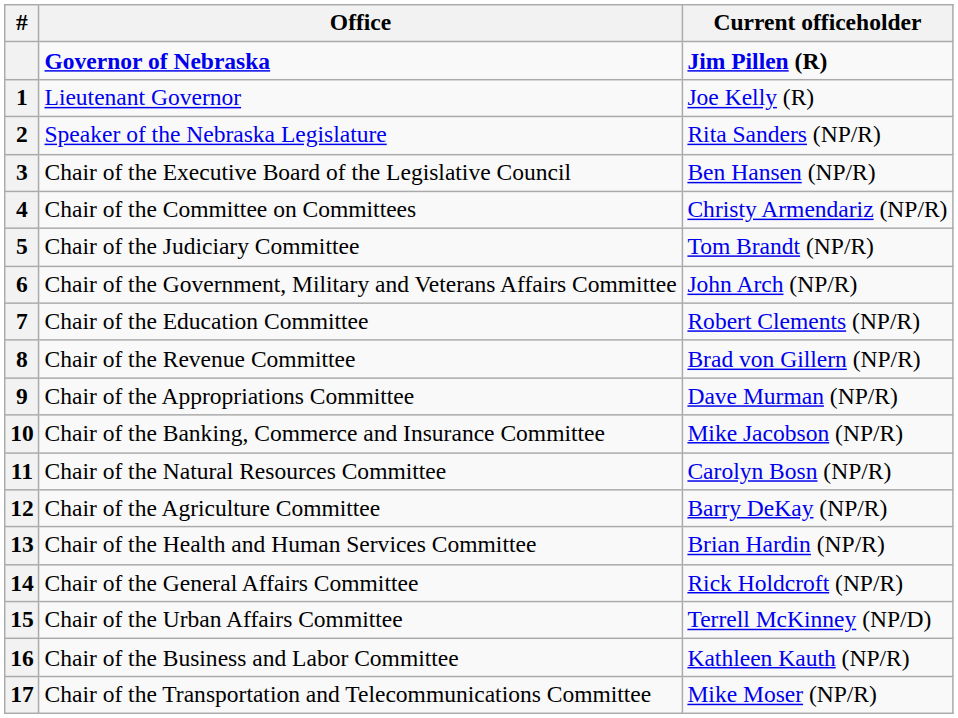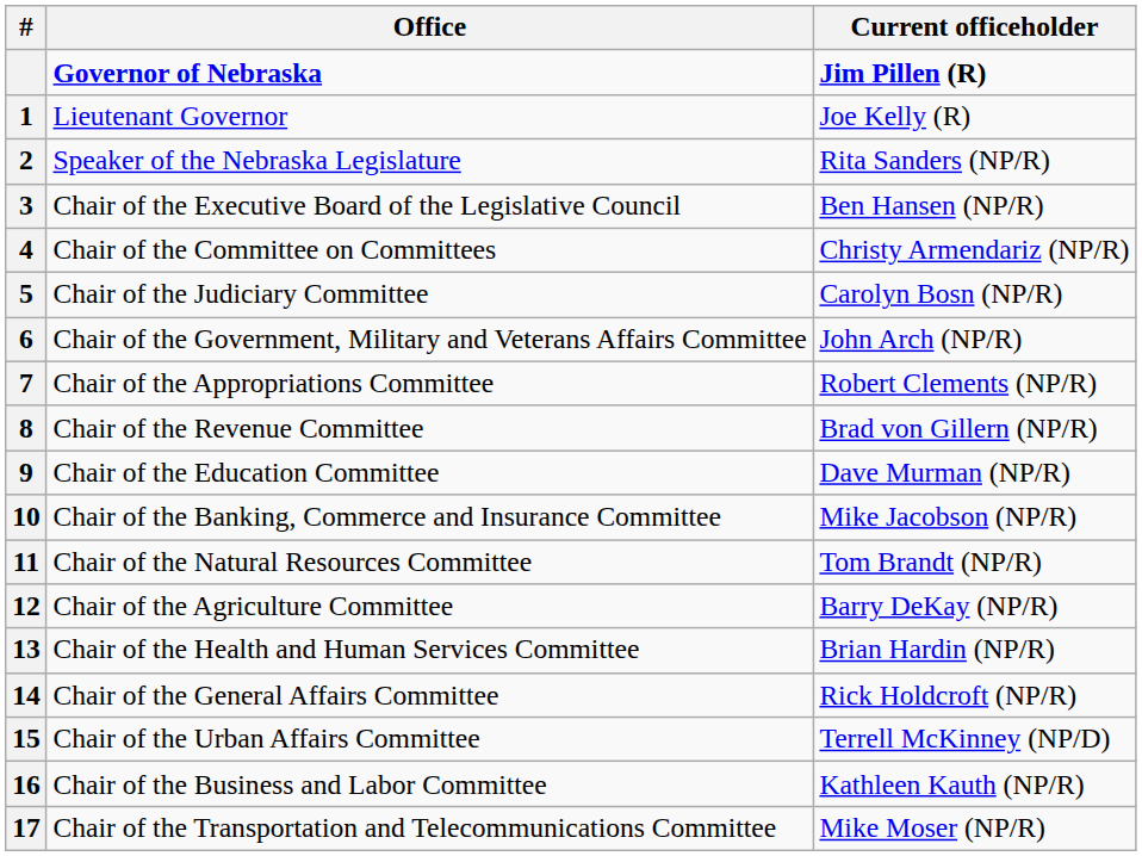5 | Current officeholder: Tom Brandt (NP/R) -> Carolyn Bosn (NP/R)
7 | Office: Chair of the Education Committee -> Chair of the Appropriations Committee
9 | Office: Chair of the Appropriations Committee -> Chair of the Education Committee
11 | Current officeholder: Carolyn Bosn (NP/R) -> Tom Brandt (NP/R)
